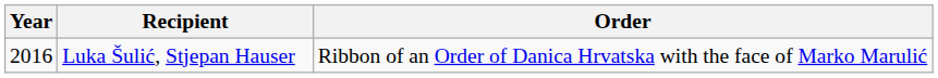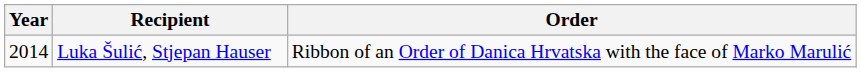Luka Šulić, Stjepan Hauser | Year: 2016 -> 2014
